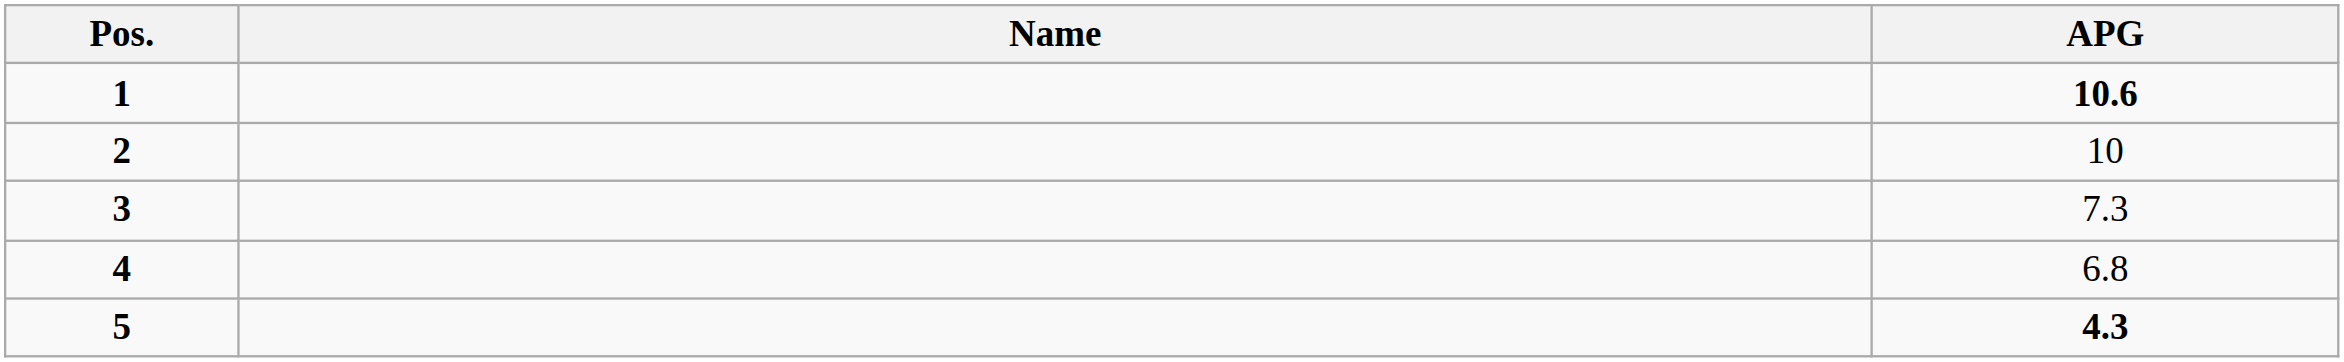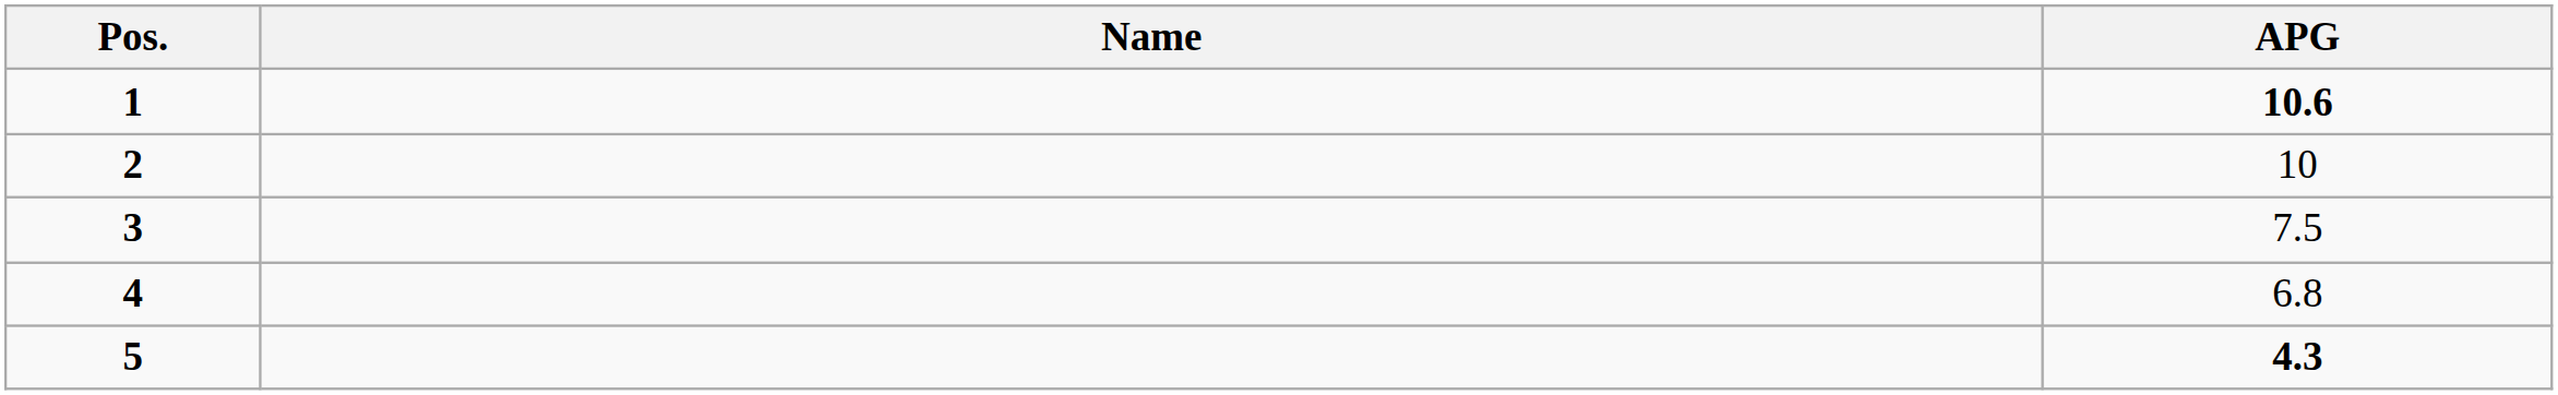3 | APG: 7.3 -> 7.5
